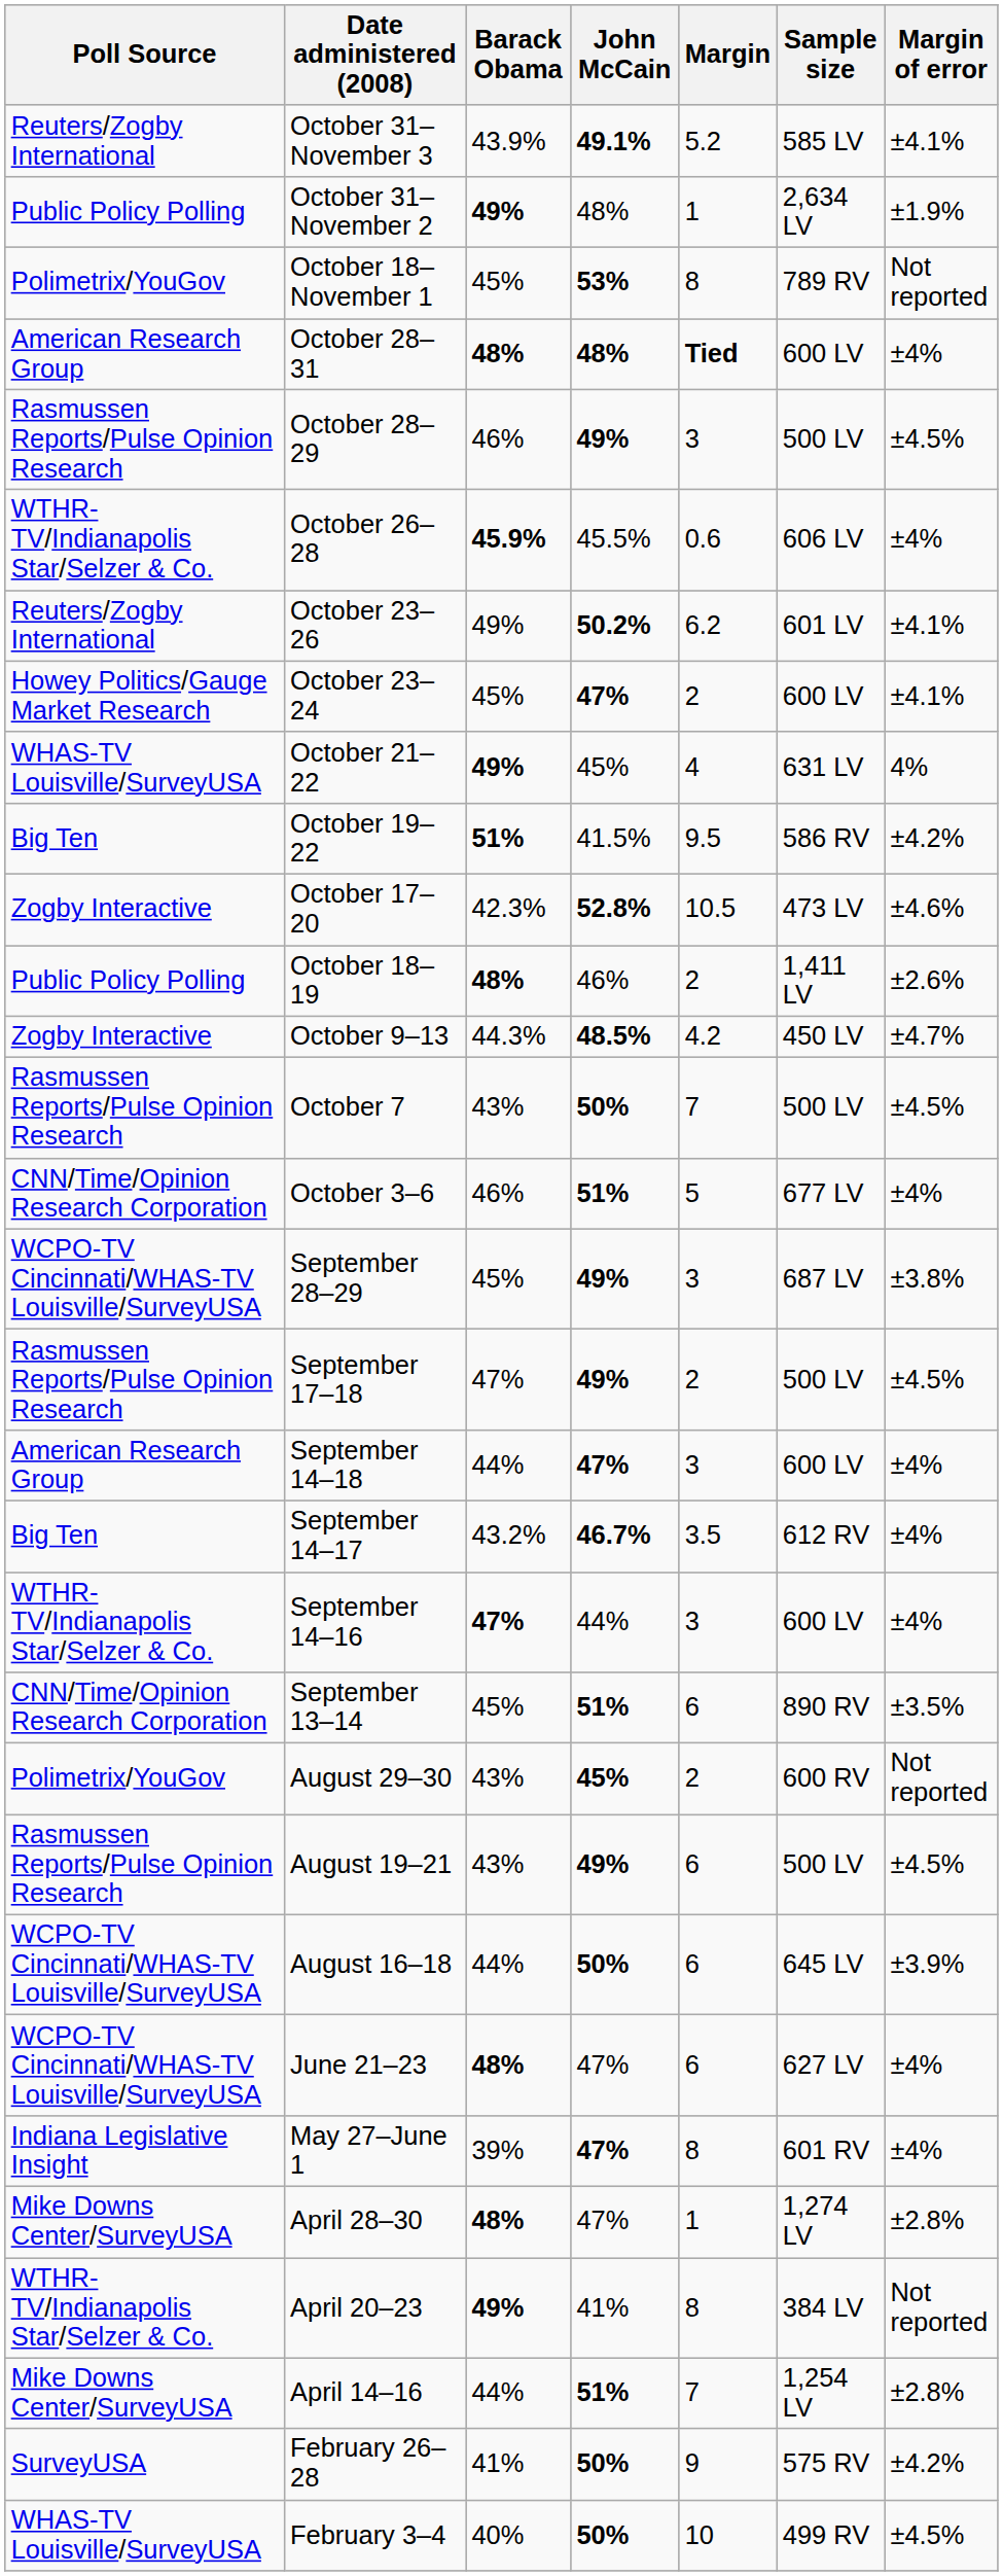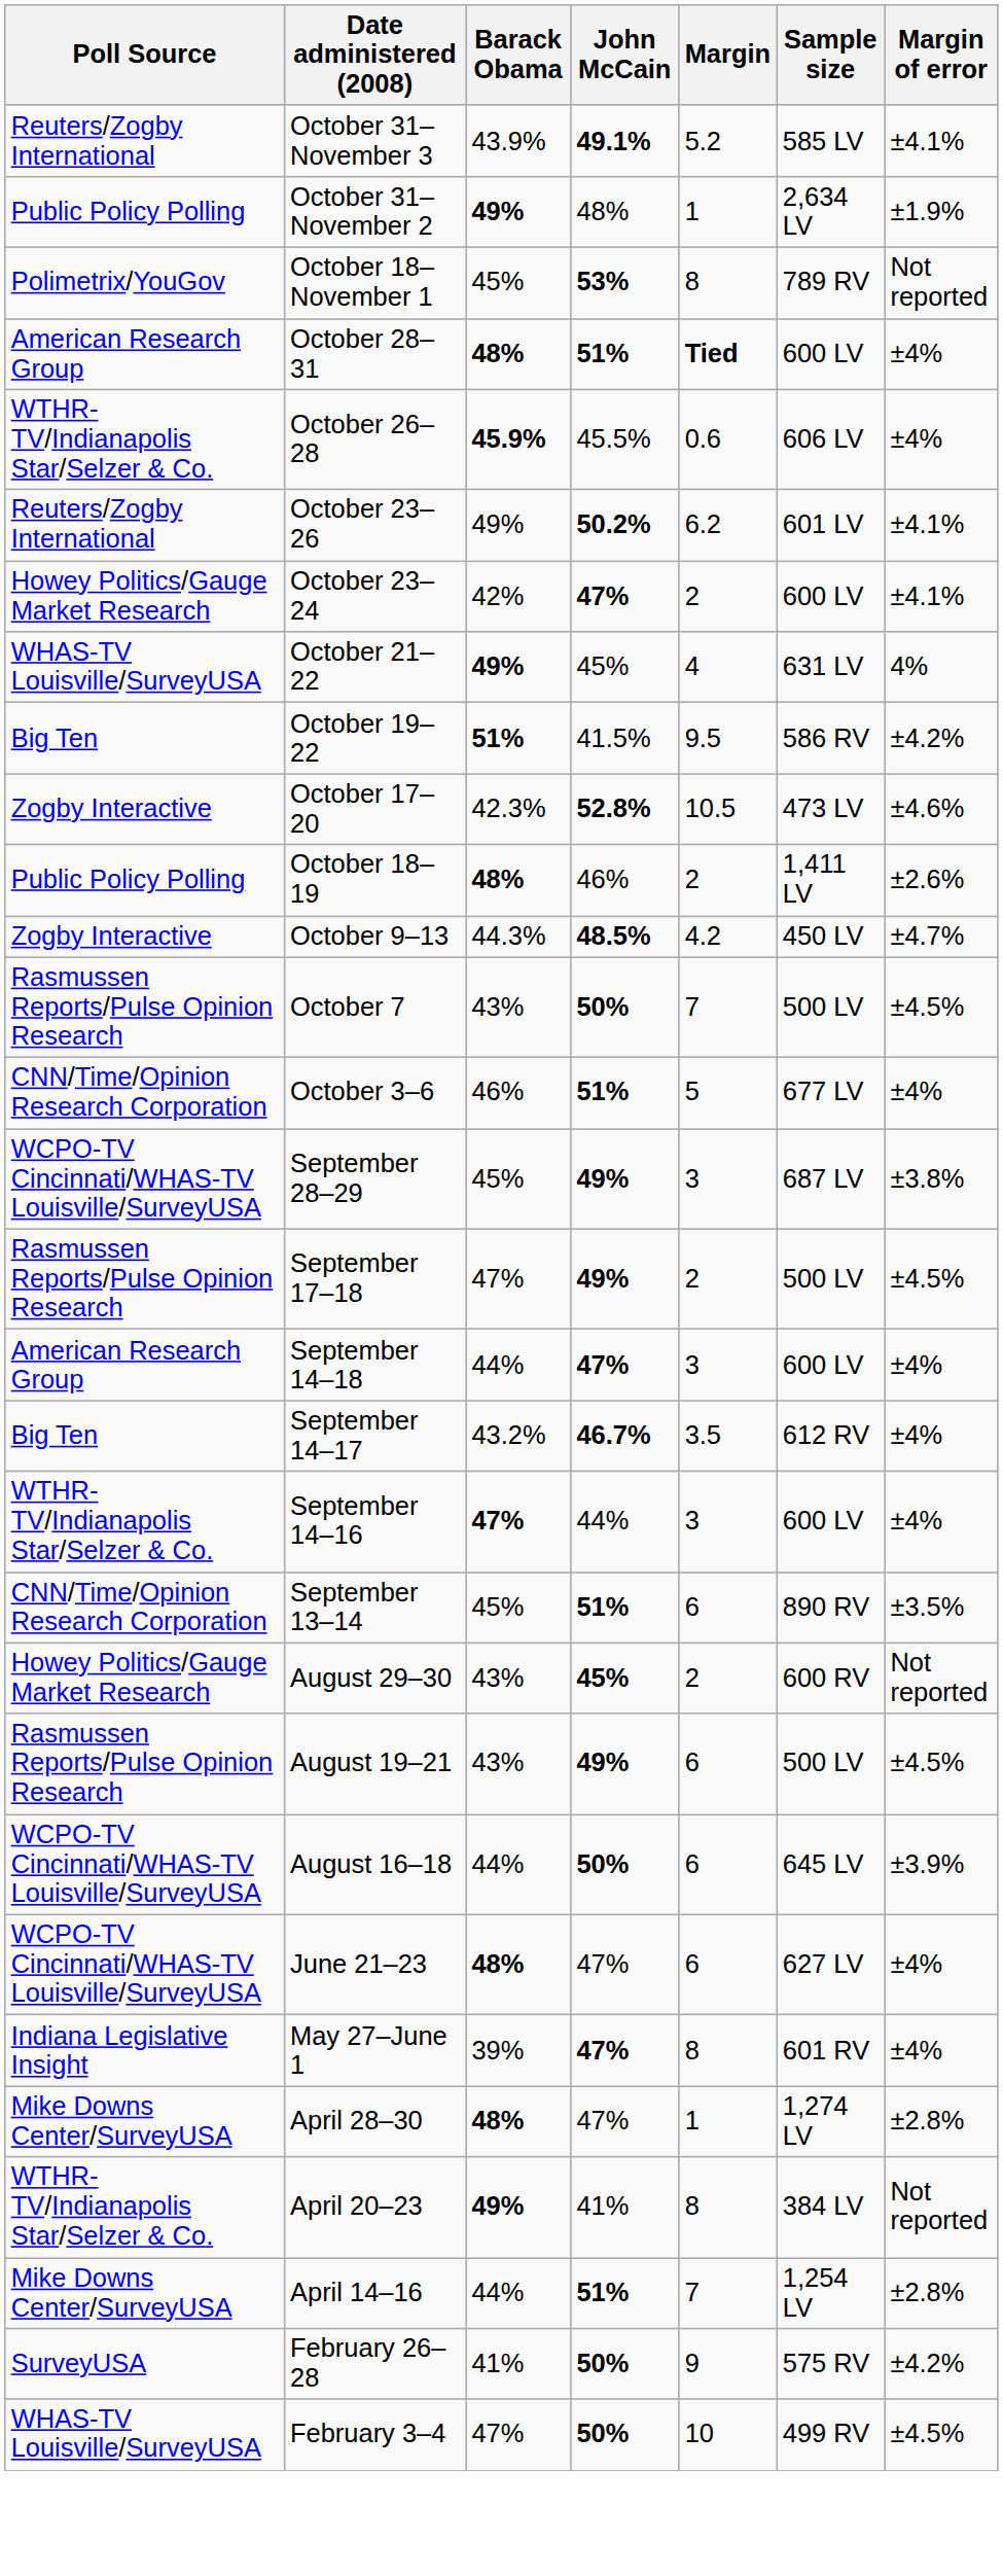October 28–31 | John McCain: 48% -> 51%
- row: Rasmussen Reports/Pulse Opinion Research | October 28–29 | 46% | 49% | 3 | 500 LV | ±4.5%
October 23–24 | Barack Obama: 45% -> 42%
August 29–30 | Poll Source: Polimetrix/YouGov -> Howey Politics/Gauge Market Research
February 3–4 | Barack Obama: 40% -> 47%
